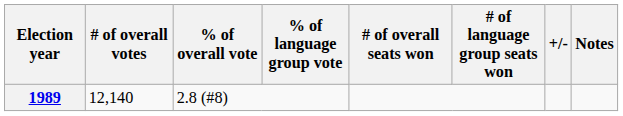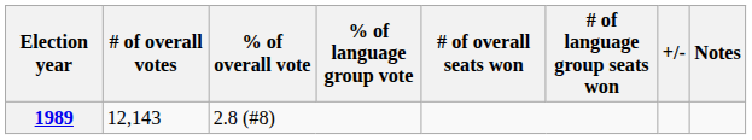1989 | # of overall votes: 12,140 -> 12,143
